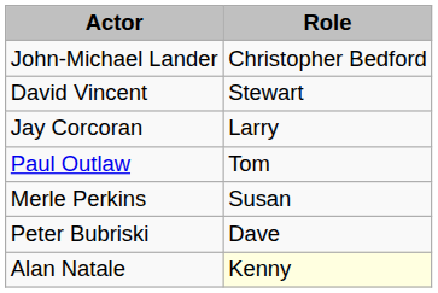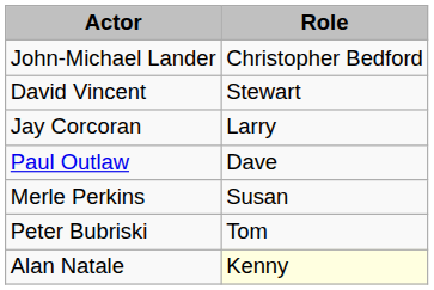Paul Outlaw | Role: Tom -> Dave
Peter Bubriski | Role: Dave -> Tom
